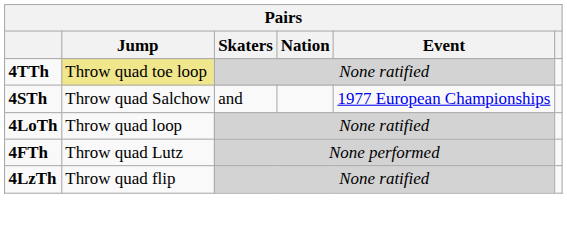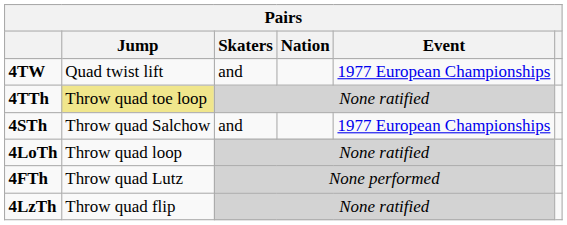+ row: 4TW | Quad twist lift | and | 1977 European Championships
